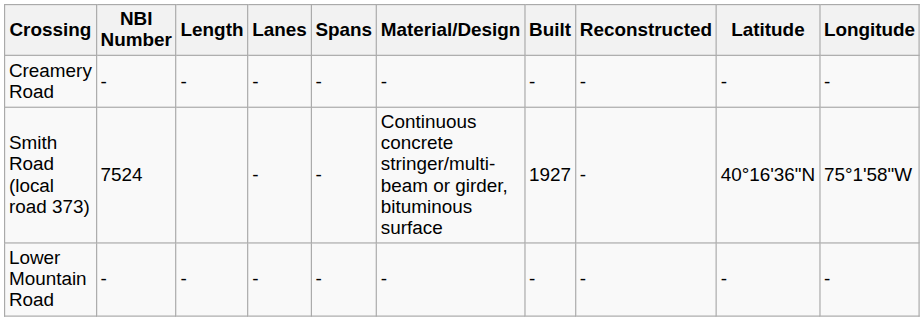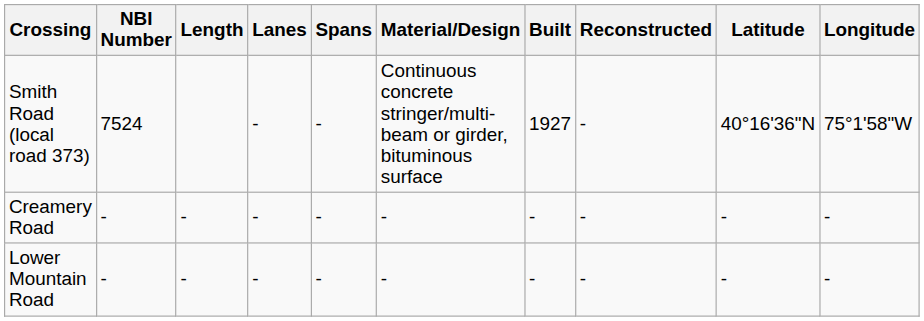rows swapped: Smith Road (local road 373) <-> Creamery Road
